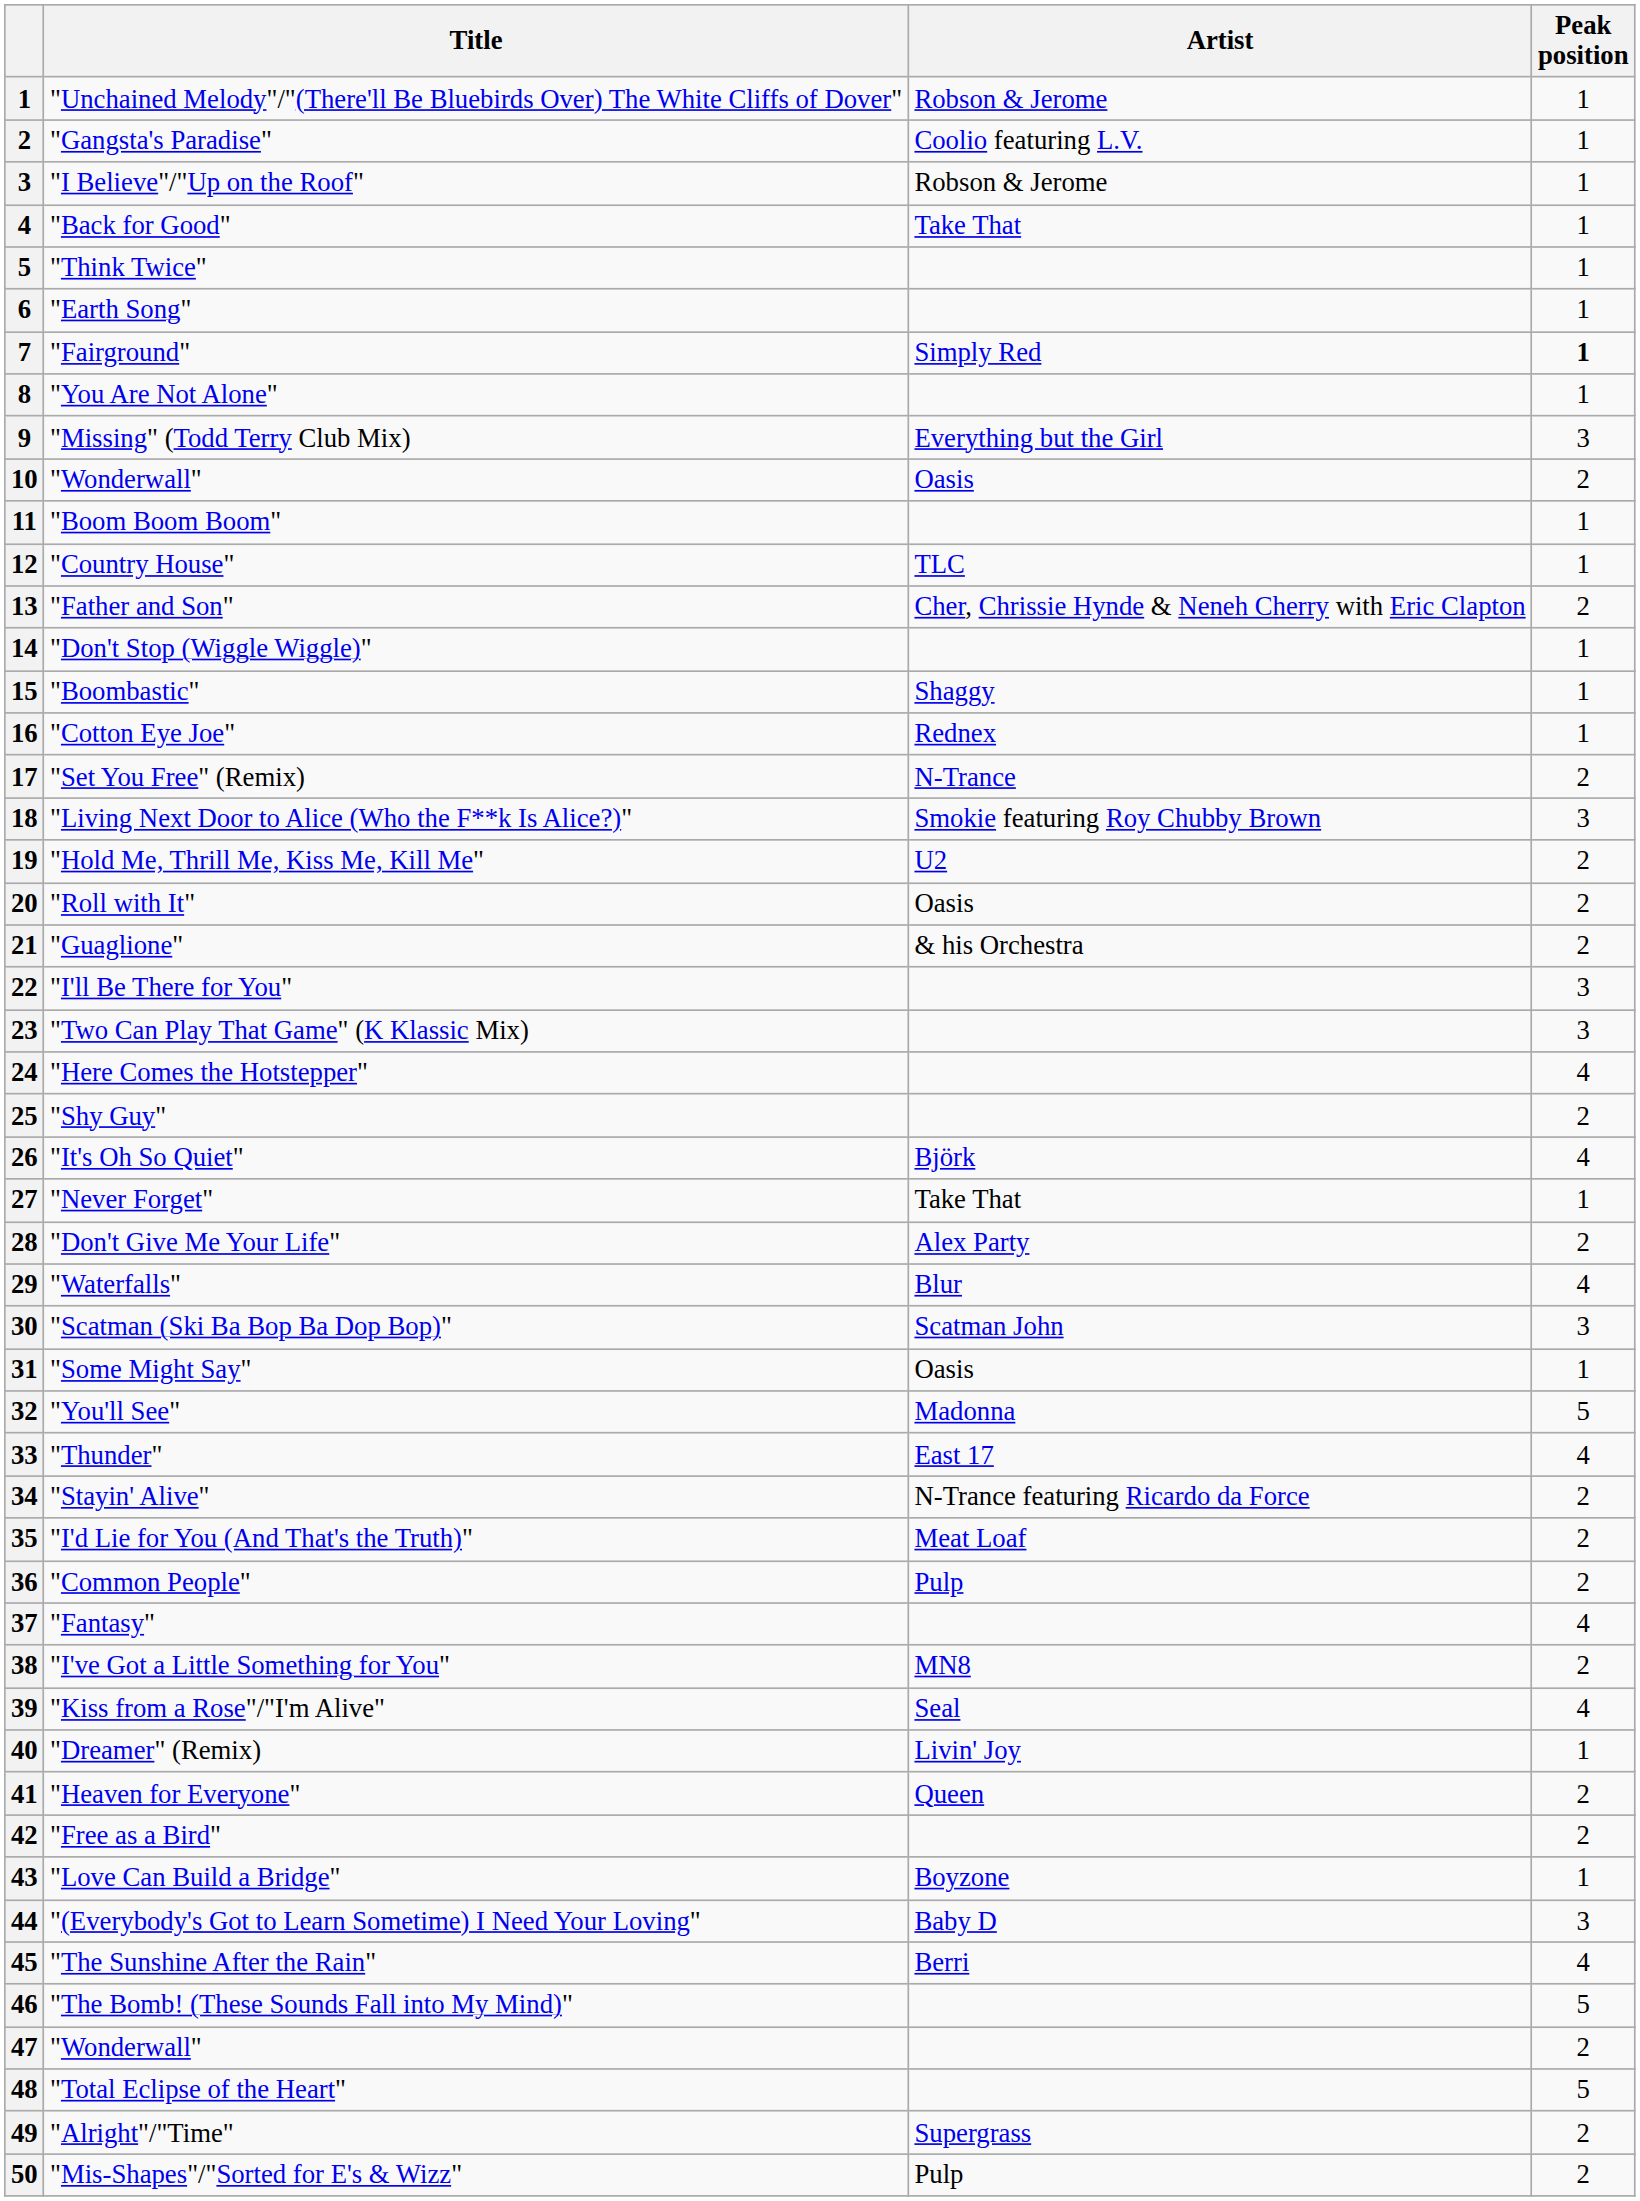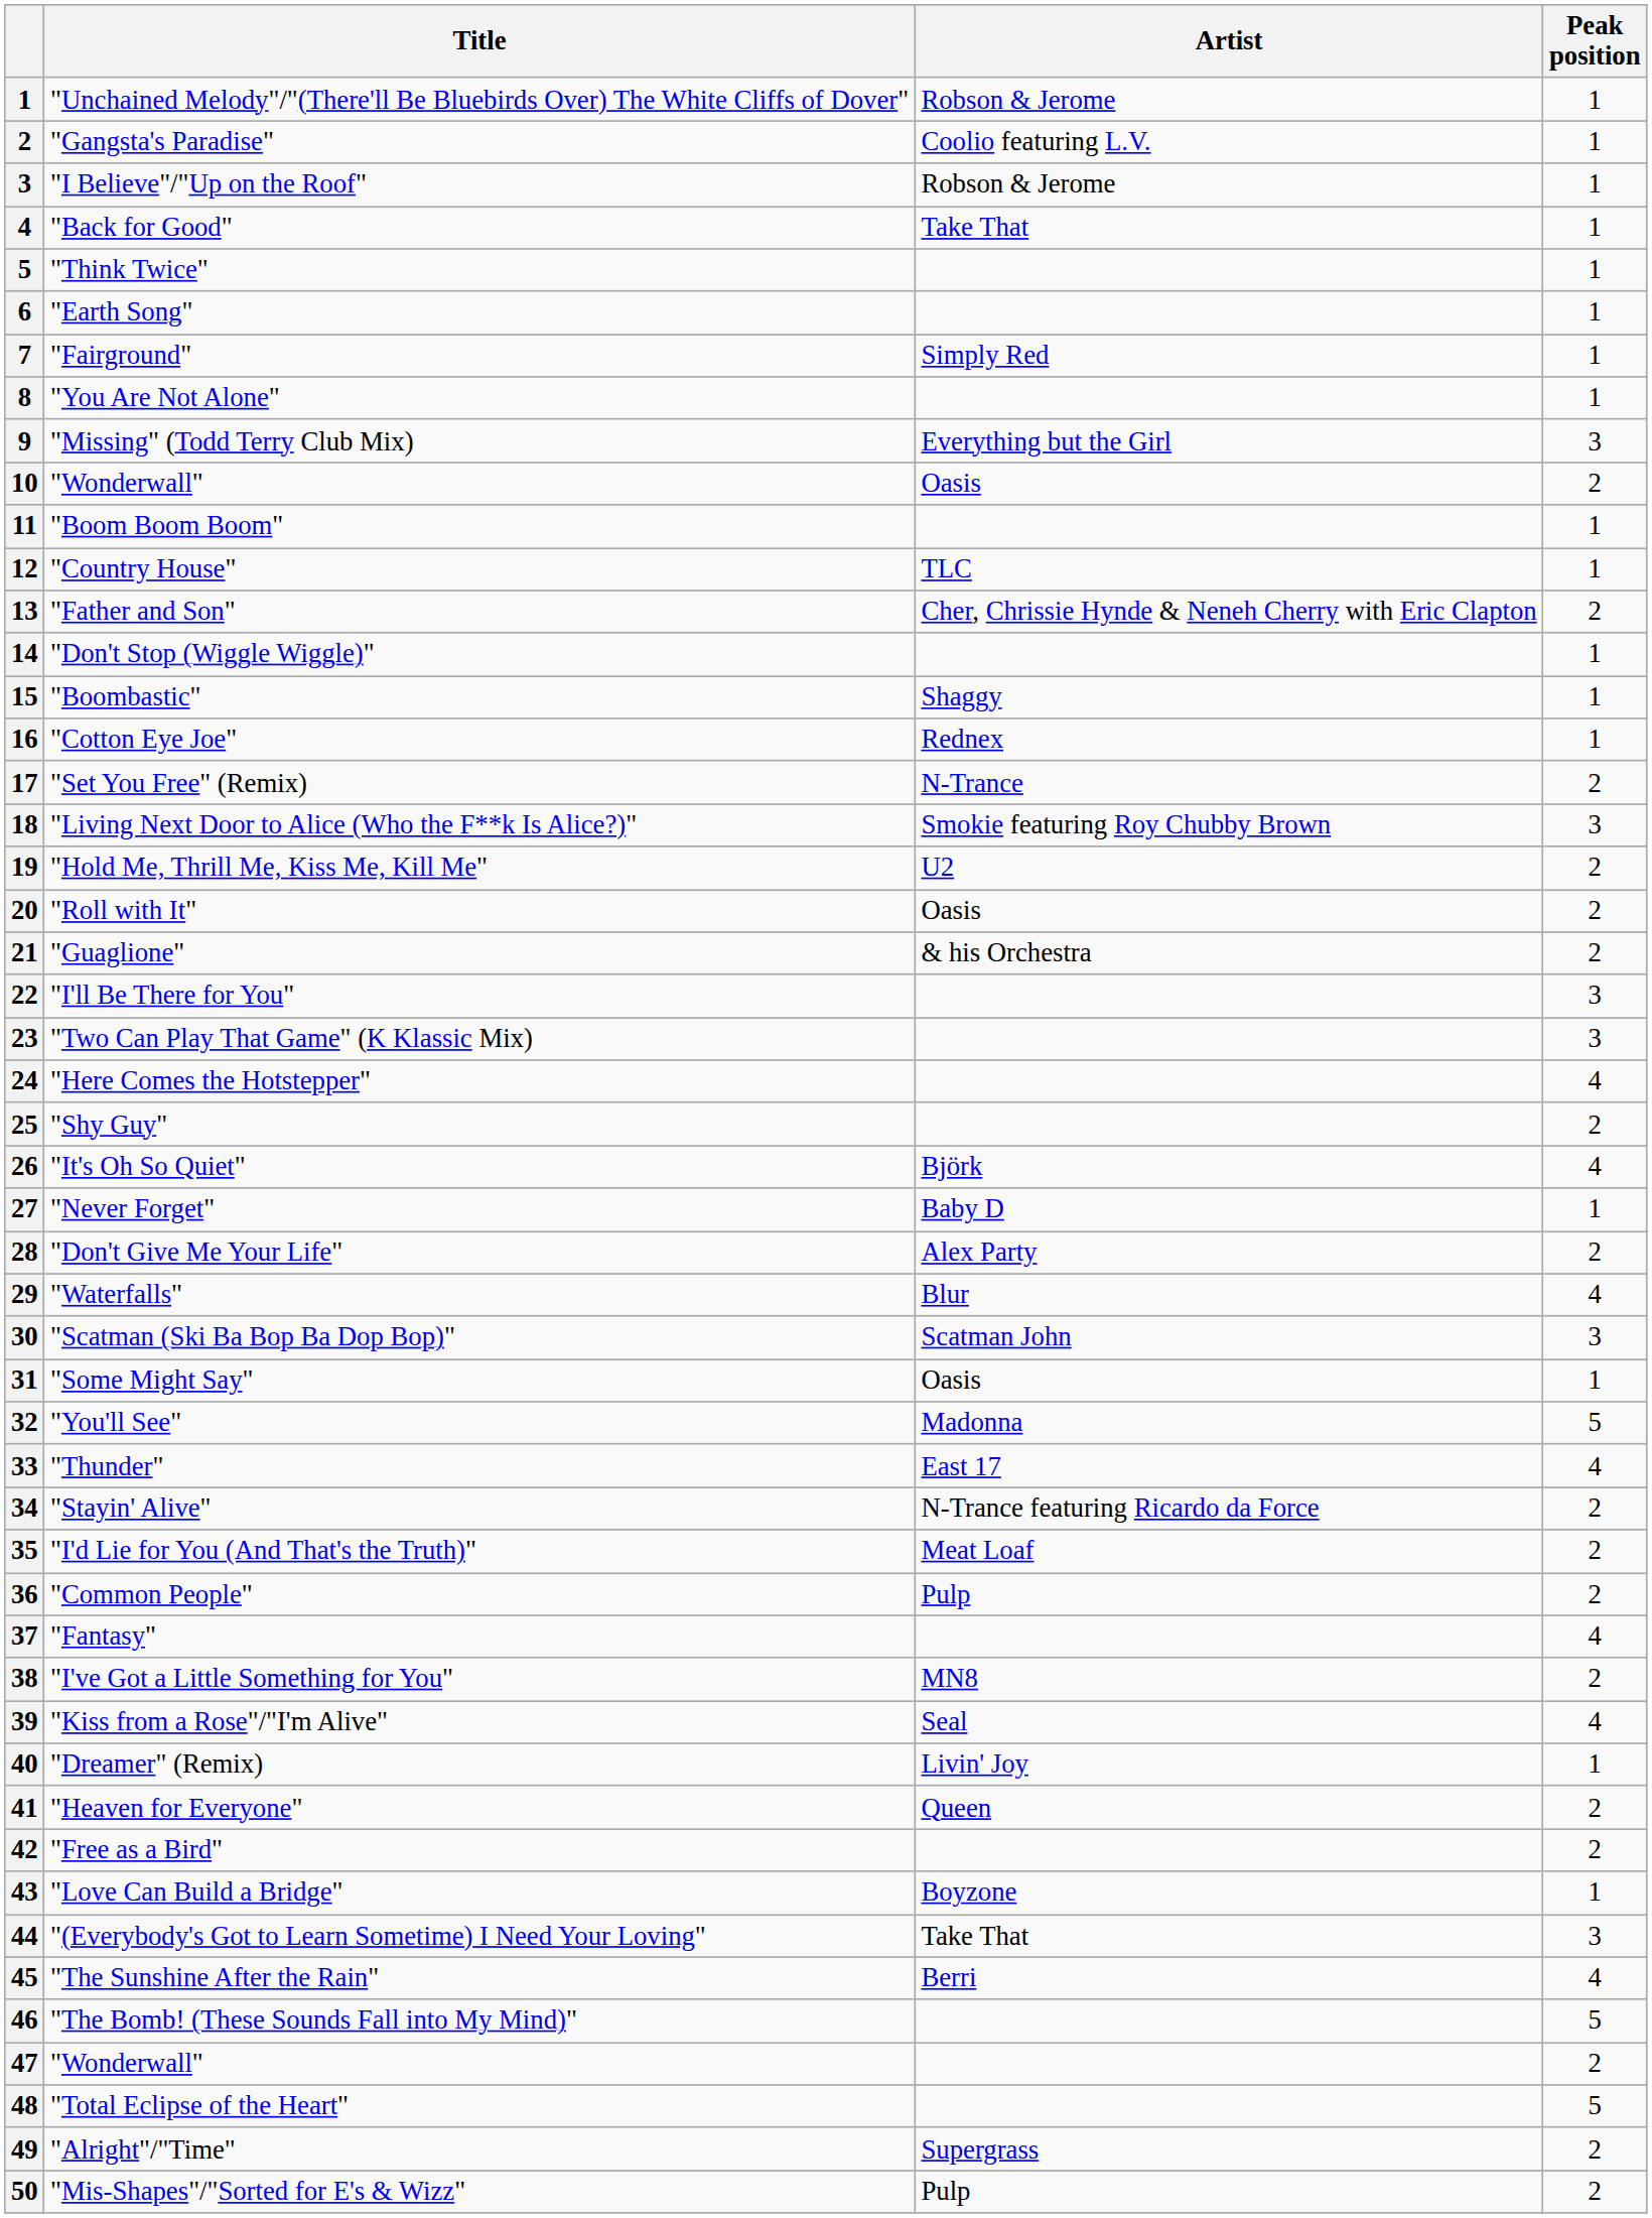"Fairground" | Peak position: bold -> normal
"Never Forget" | Artist: Take That -> Baby D
"(Everybody's Got to Learn Sometime) I Need Your Loving" | Artist: Baby D -> Take That
